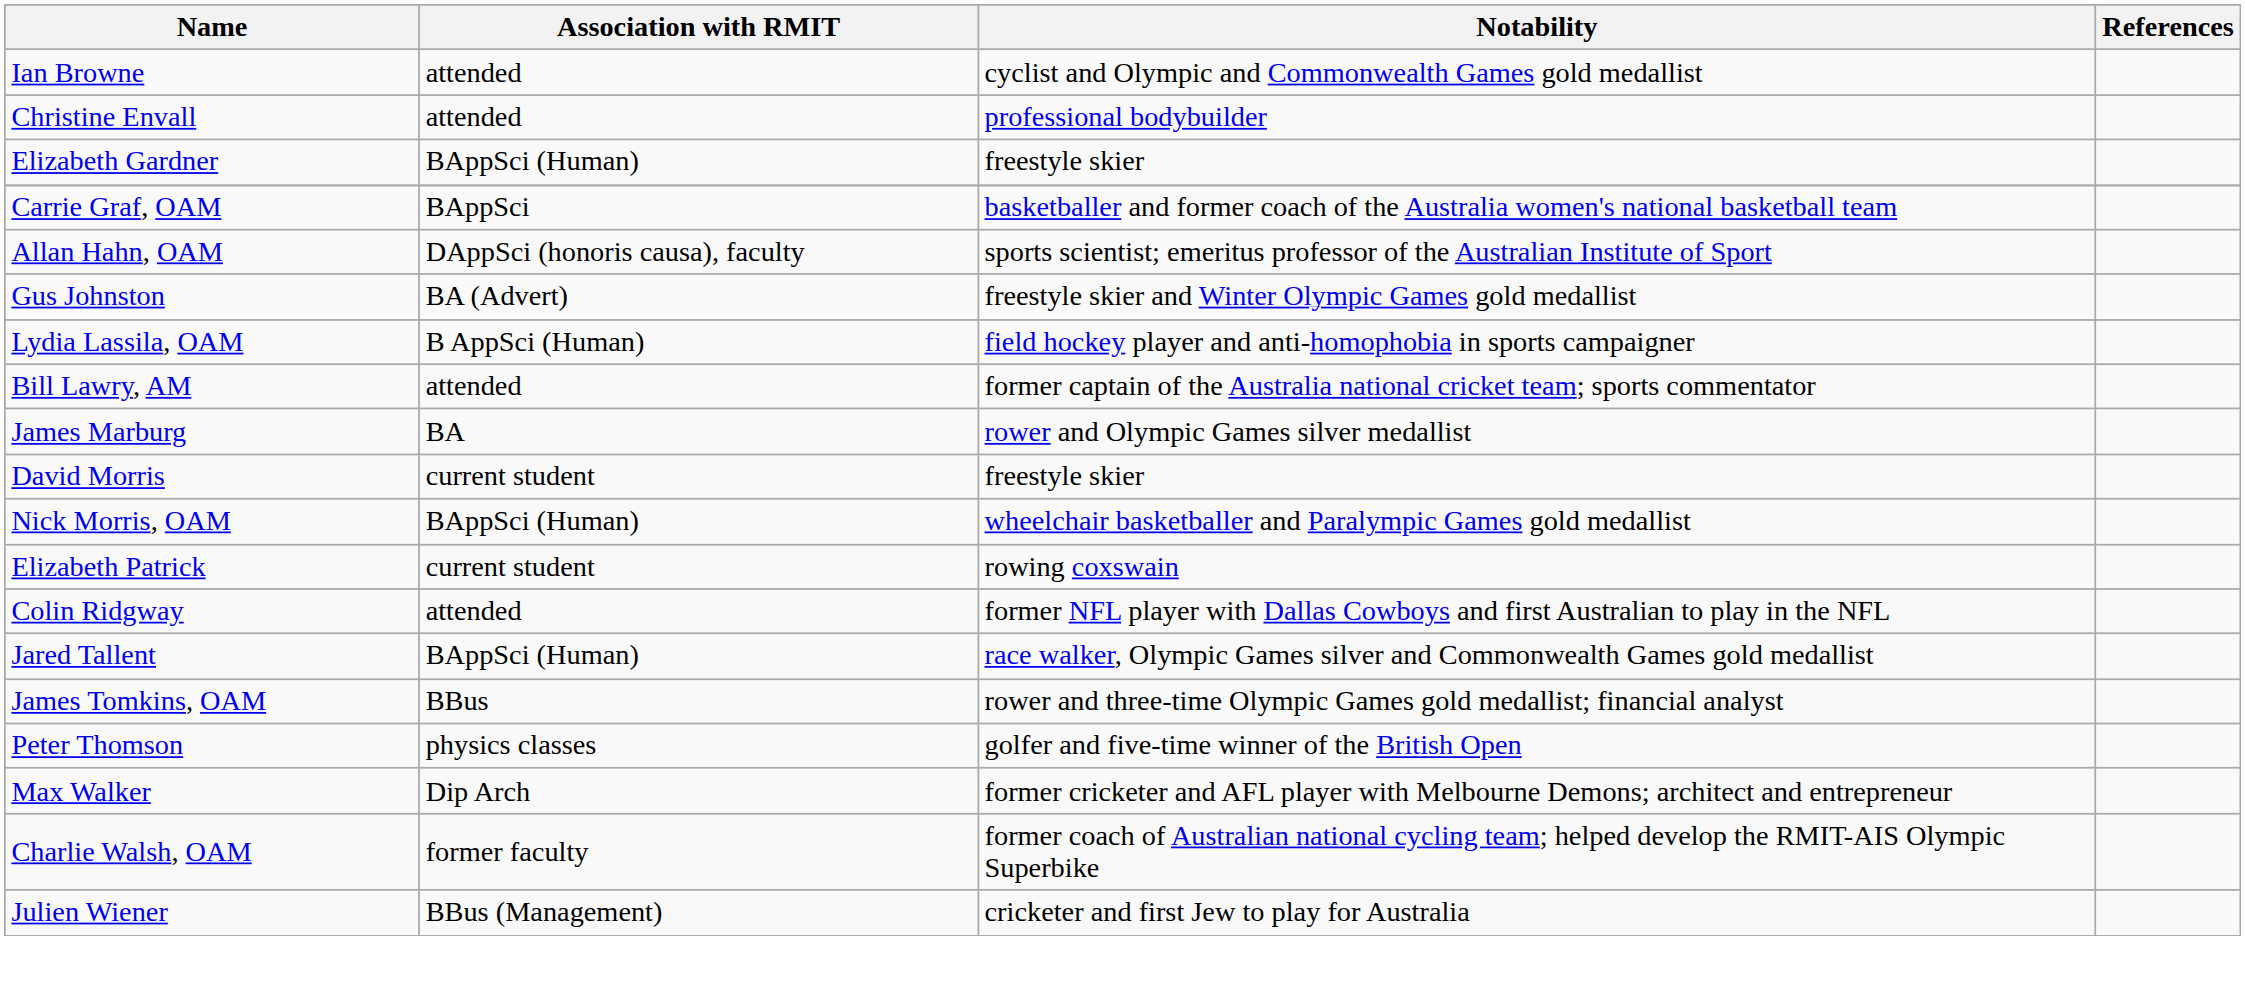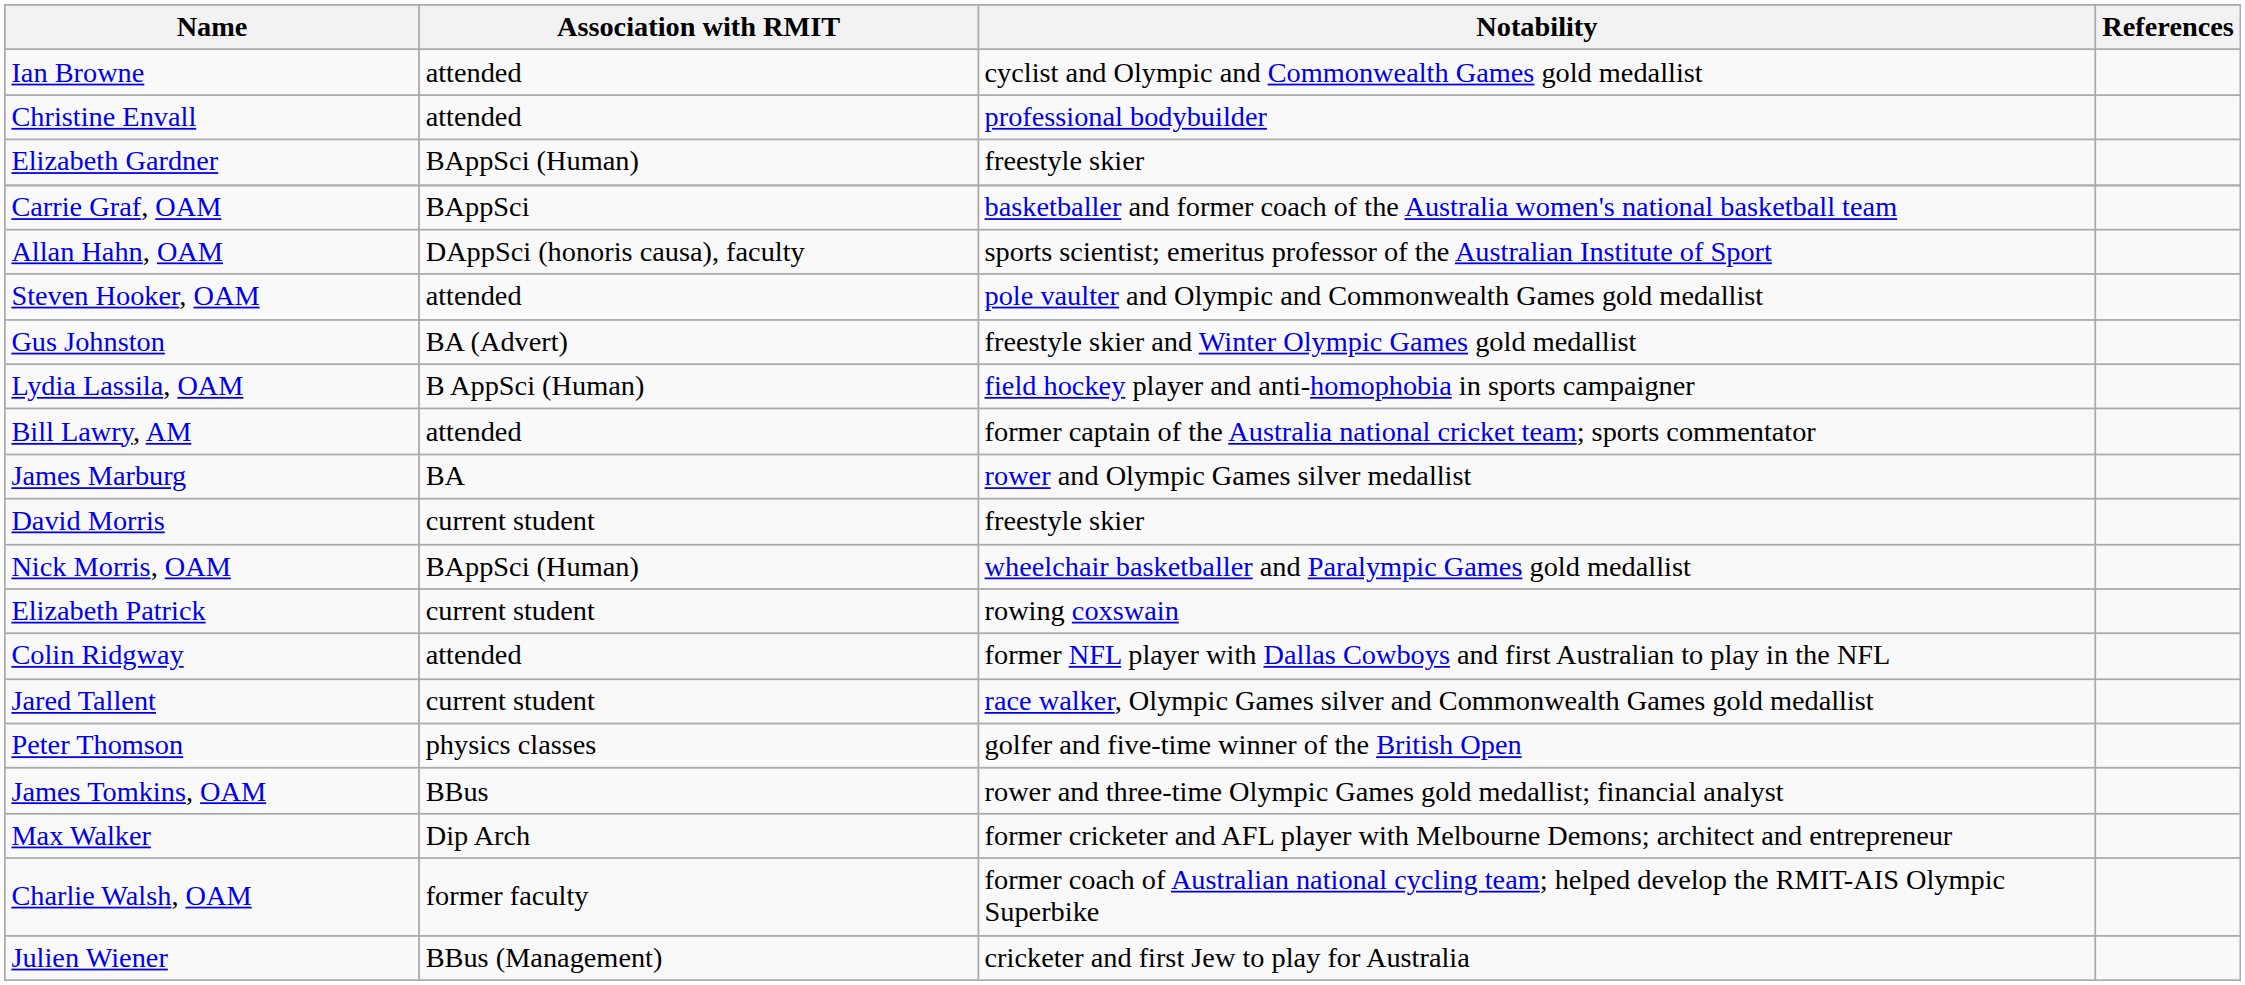+ row: Steven Hooker, OAM | attended | pole vaulter and Olympic and Commonwealth Games gold medallist
Jared Tallent | Association with RMIT: BAppSci (Human) -> current student
rows swapped: James Tomkins, OAM <-> Peter Thomson
